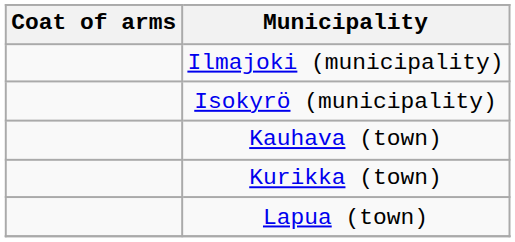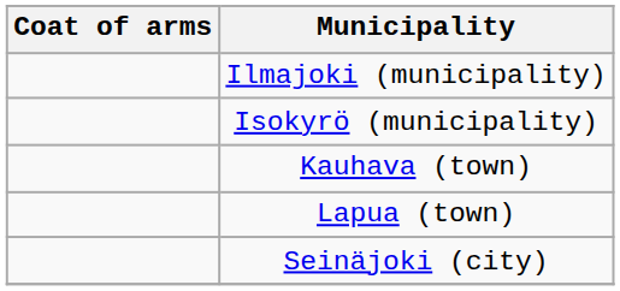- row: Kurikka (town)
+ row: Seinäjoki (city)
